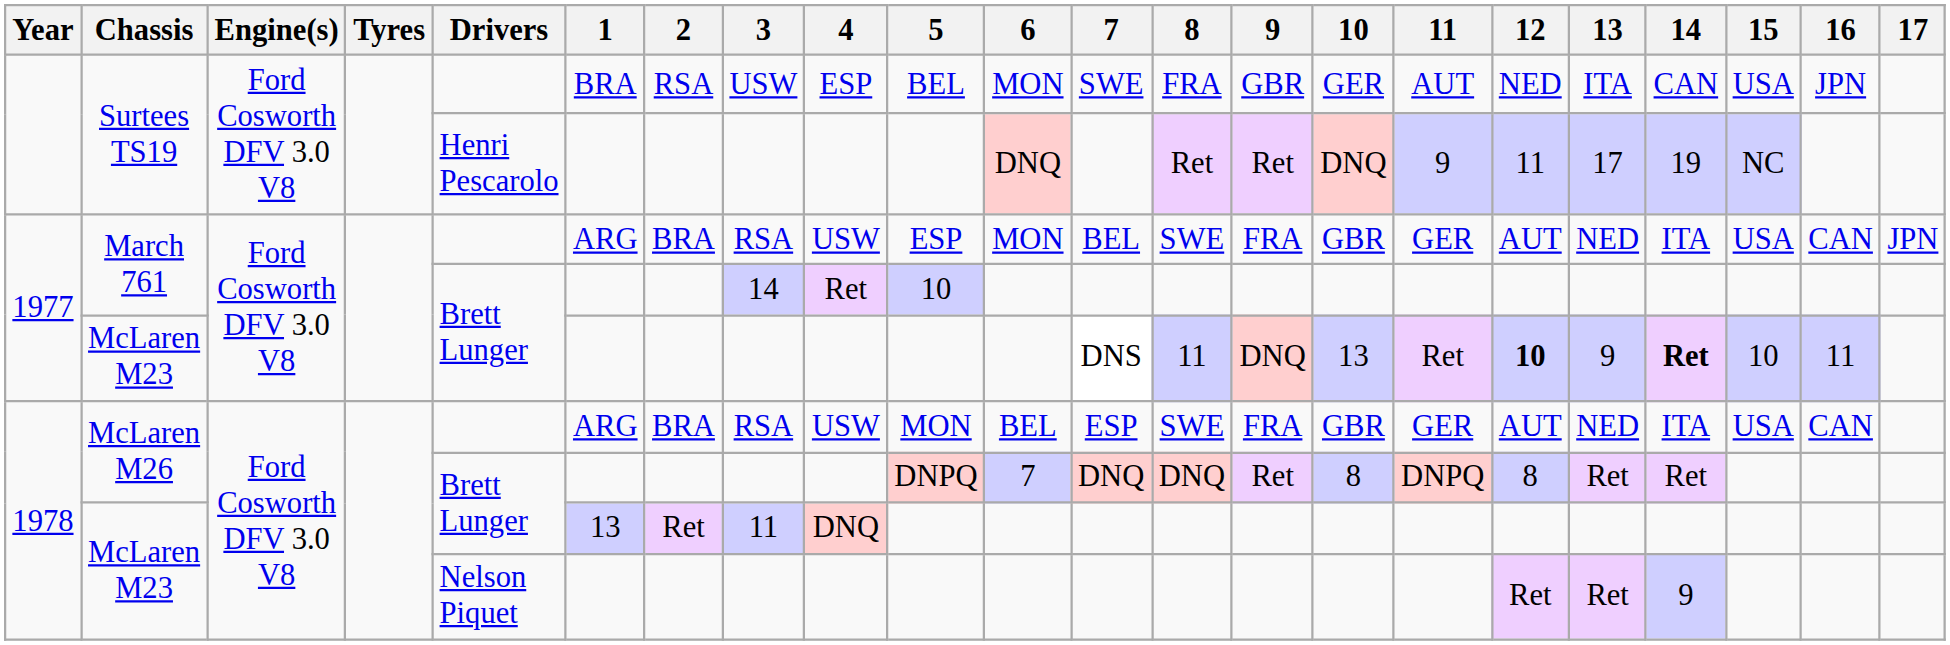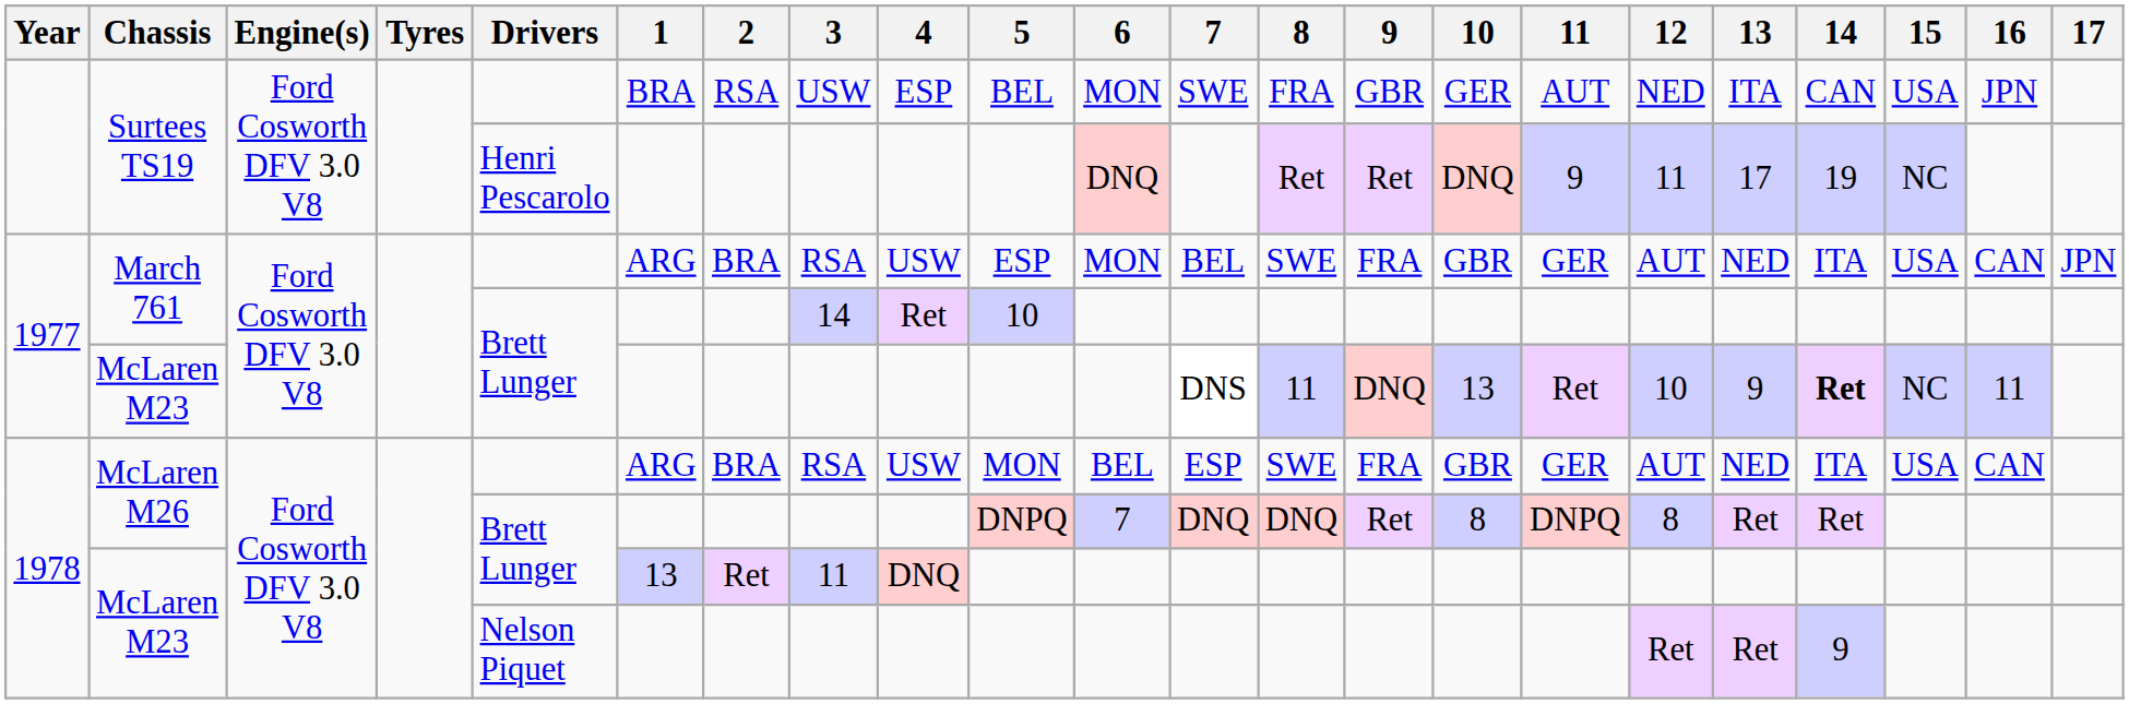1977 / McLaren M23 | 12: bold -> normal
1977 / McLaren M23 | 15: 10 -> NC
